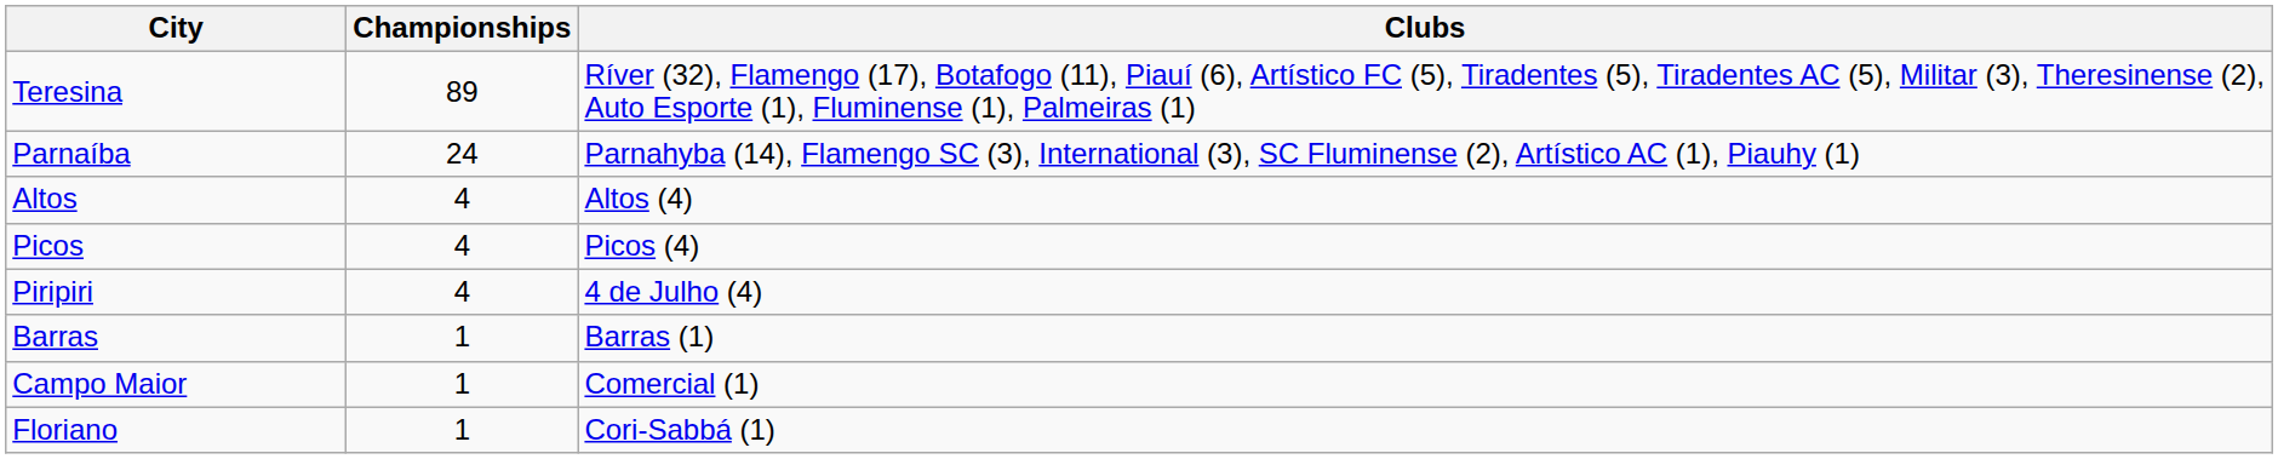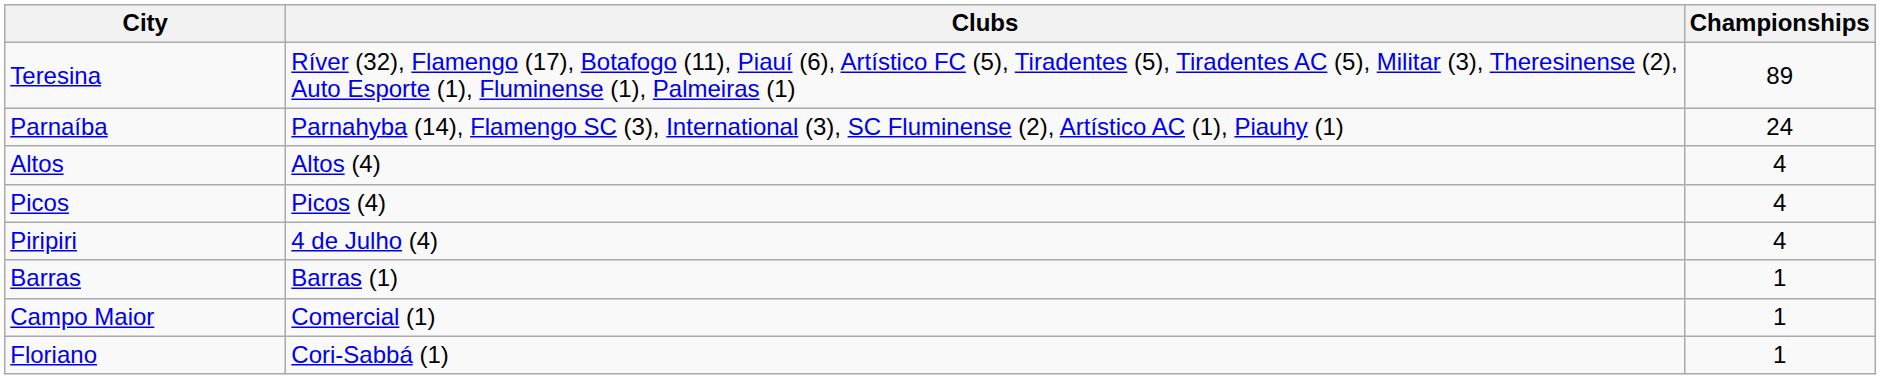columns swapped: Championships <-> Clubs
